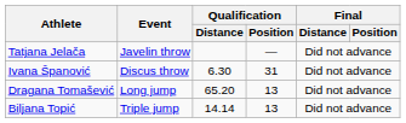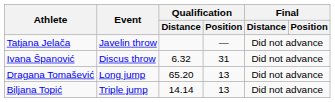Ivana Španović | Qualification / Distance: 6.30 -> 6.32
